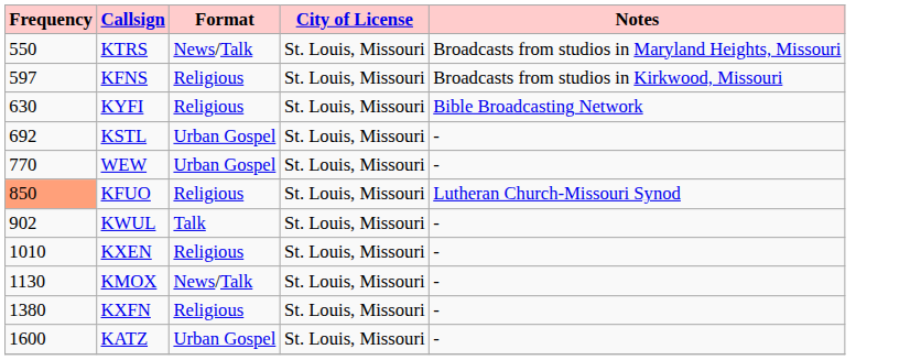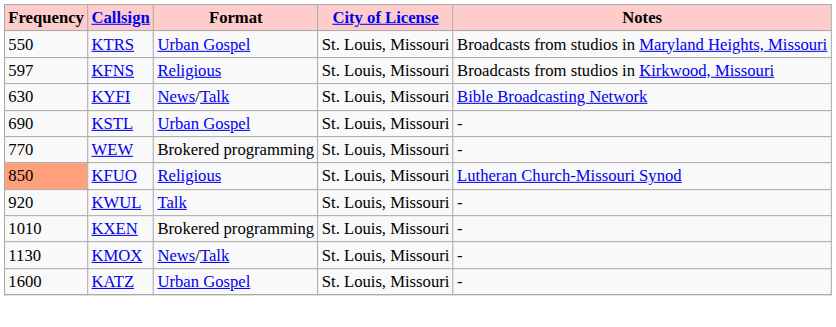KTRS | Format: News/Talk -> Urban Gospel
KYFI | Format: Religious -> News/Talk
KSTL | Frequency: 692 -> 690
WEW | Format: Urban Gospel -> Brokered programming
KWUL | Frequency: 902 -> 920
KXEN | Format: Religious -> Brokered programming
- row: 1380 | KXFN | Religious | St. Louis, Missouri | -
